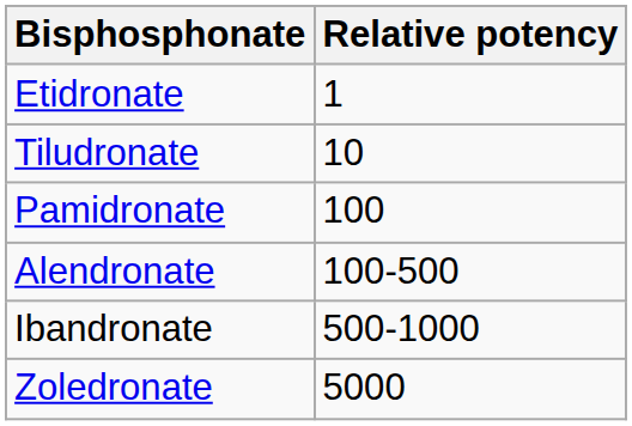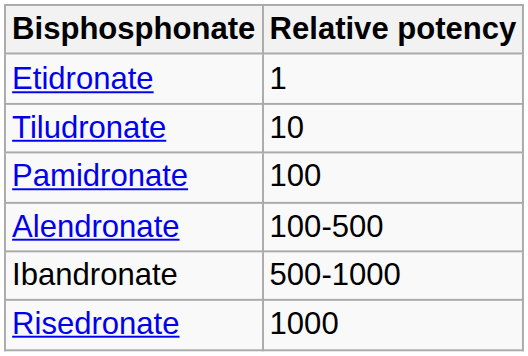+ row: Risedronate | 1000
- row: Zoledronate | 5000
